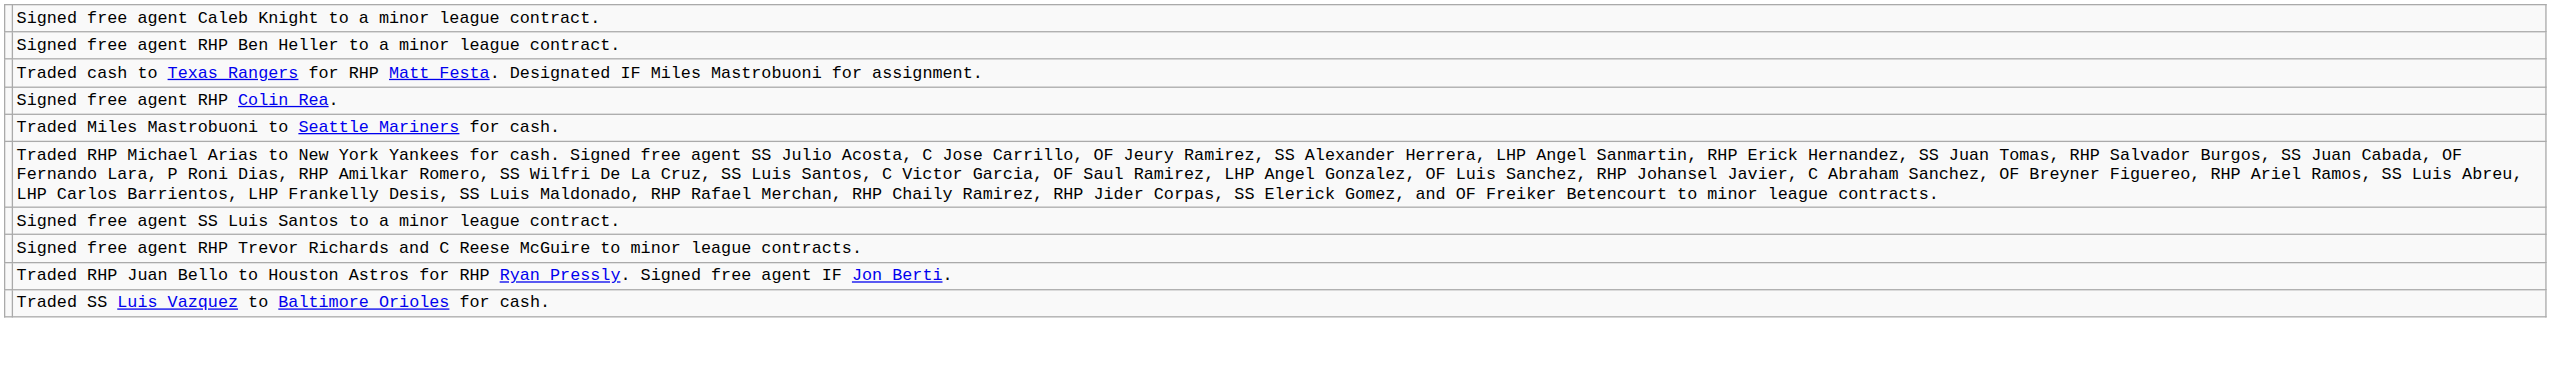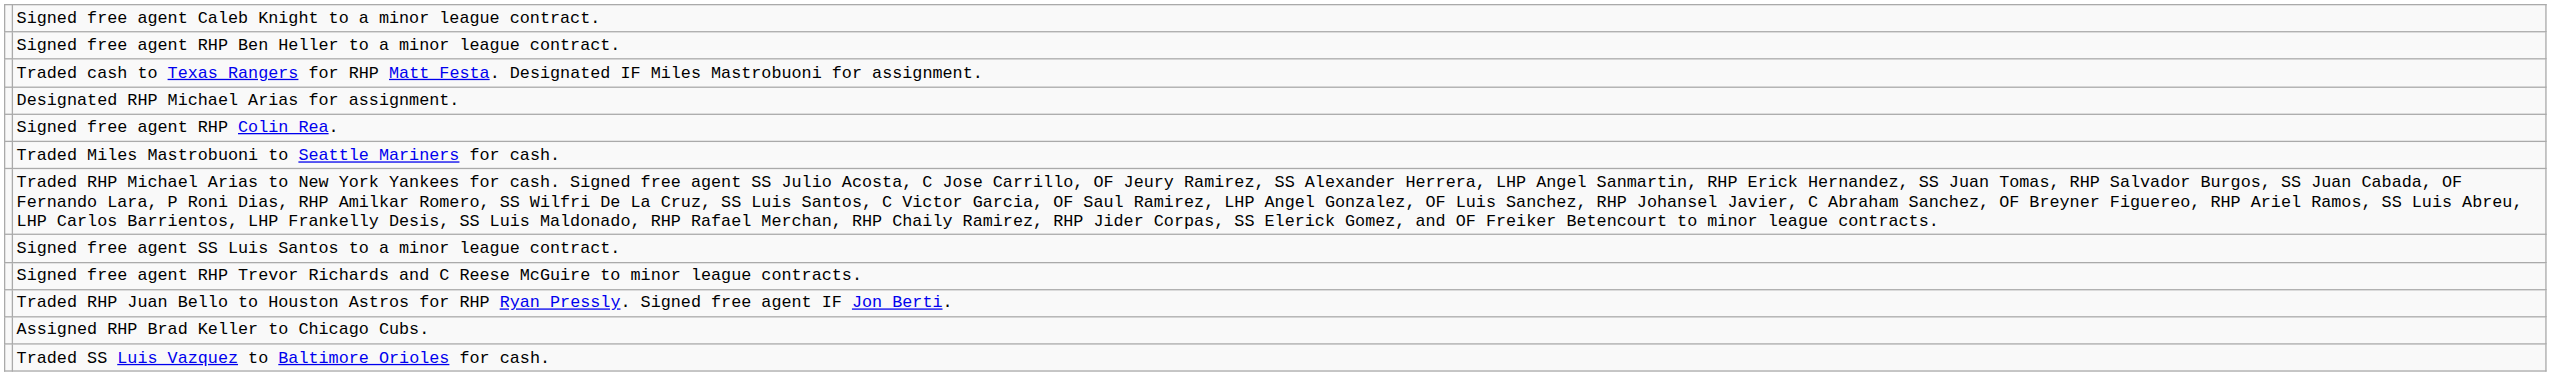+ row: Designated RHP Michael Arias for assignment.
+ row: Assigned RHP Brad Keller to Chicago Cubs.
